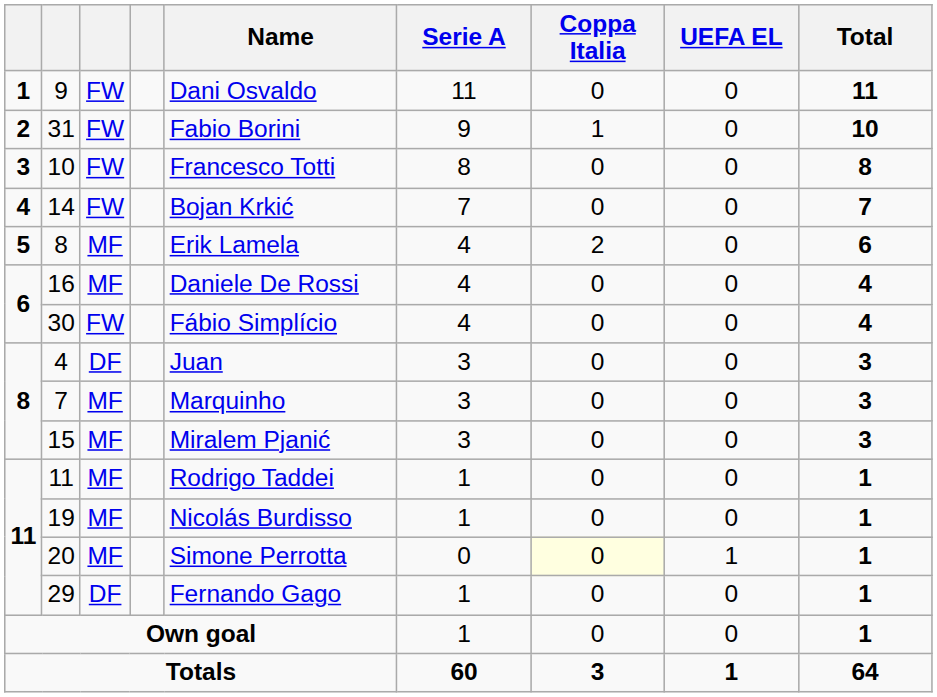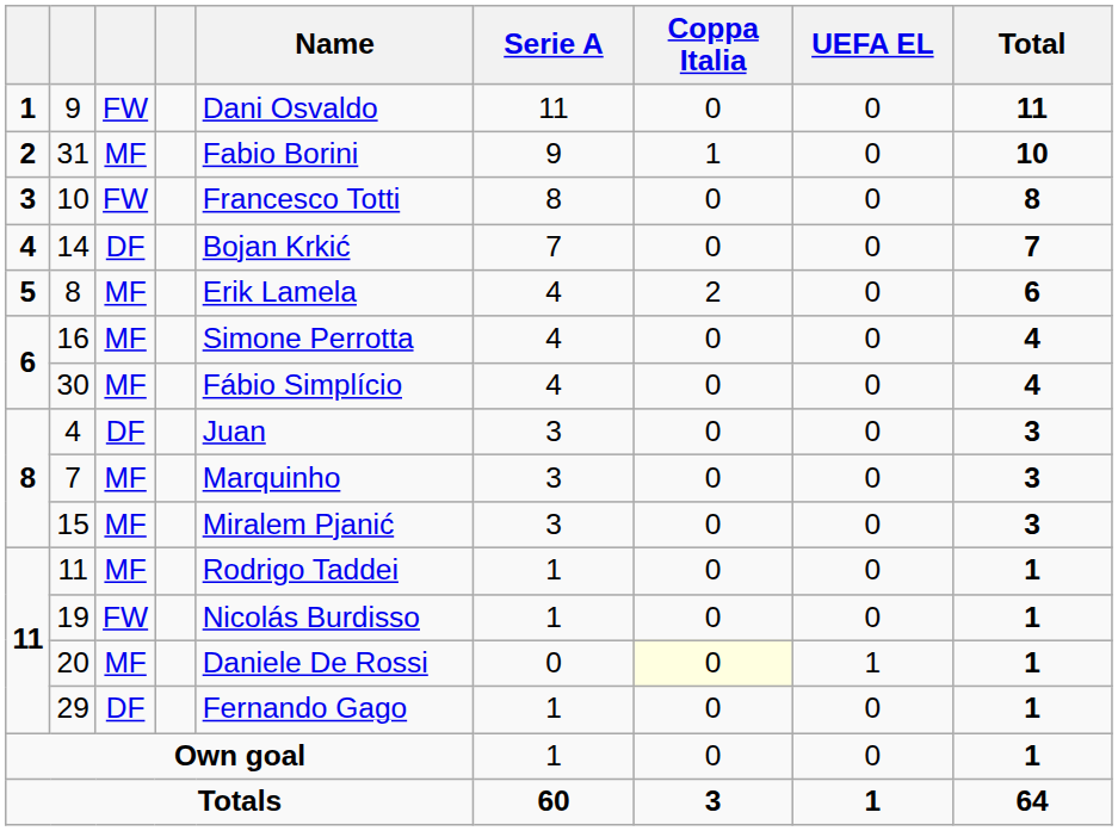31 | column 3: FW -> MF
14 | column 3: FW -> DF
16 | Name: Daniele De Rossi -> Simone Perrotta
30 | column 3: FW -> MF
19 | column 3: MF -> FW
20 | Name: Simone Perrotta -> Daniele De Rossi
